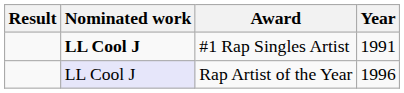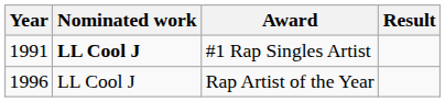columns swapped: Year <-> Result
Rap Artist of the Year | Nominated work: lavender background -> no background
